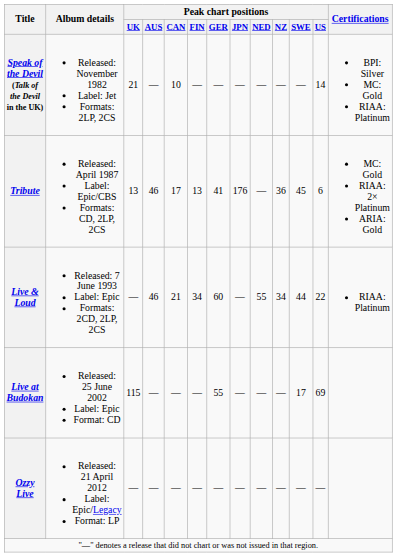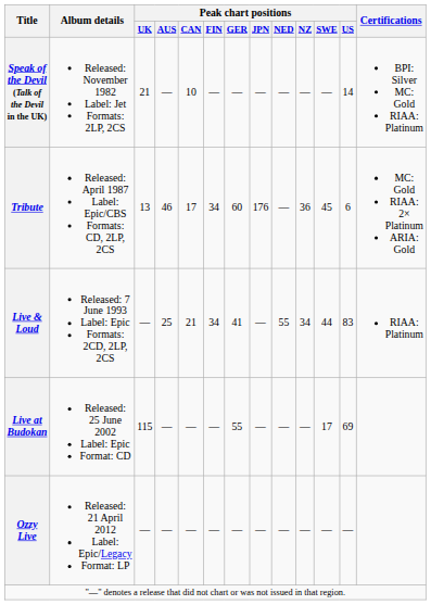Tribute | Peak chart positions / FIN: 13 -> 34
Tribute | Peak chart positions / GER: 41 -> 60
Live & Loud | Peak chart positions / AUS: 46 -> 25
Live & Loud | Peak chart positions / GER: 60 -> 41
Live & Loud | Peak chart positions / US: 22 -> 83
